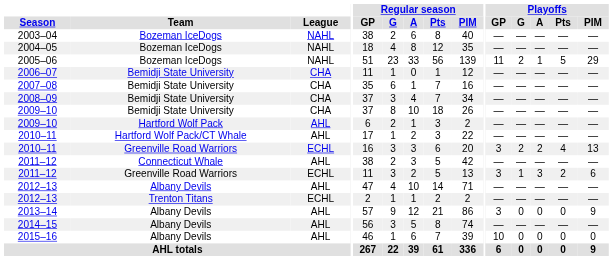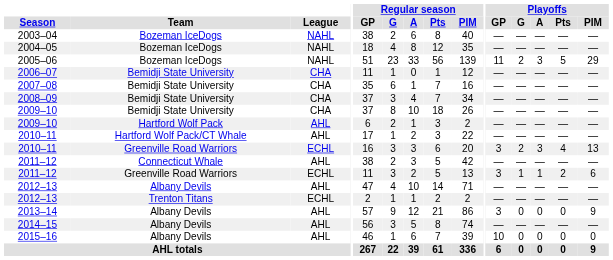2005–06 | Playoffs / A: 1 -> 3
2010–11 / Greenville Road Warriors | Playoffs / A: 2 -> 3
2011–12 / Greenville Road Warriors | Playoffs / A: 3 -> 1
